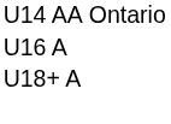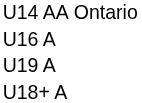+ row: U19 A
